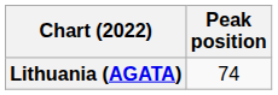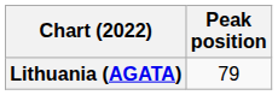Lithuania (AGATA) | Peak position: 74 -> 79
